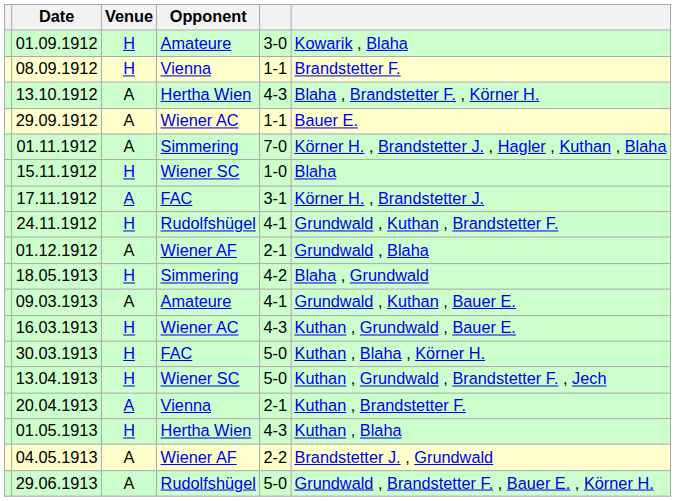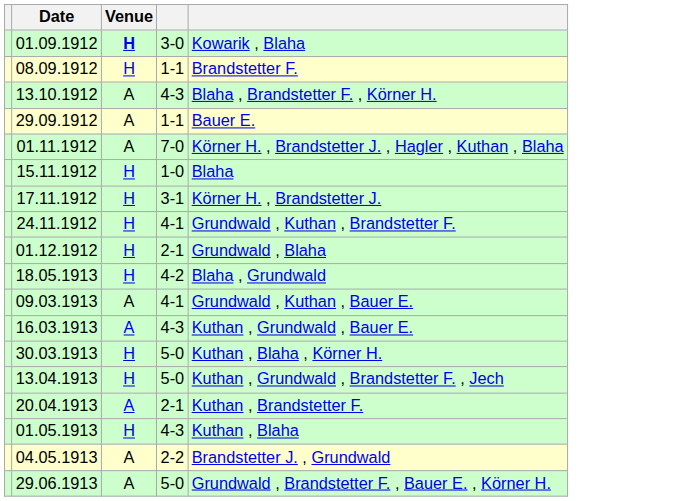- column: Opponent | Amateure | Vienna | Hertha Wien | Wiener AC | Simmering | Wiener SC | FAC | Rudolfshügel | Wiener AF | Simmering | Amateure | Wiener AC | FAC | Wiener SC | Vienna | Hertha Wien | Wiener AF | Rudolfshügel
01.09.1912 | Venue: normal -> bold
17.11.1912 | Venue: A -> H
01.12.1912 | Venue: A -> H
16.03.1913 | Venue: H -> A
